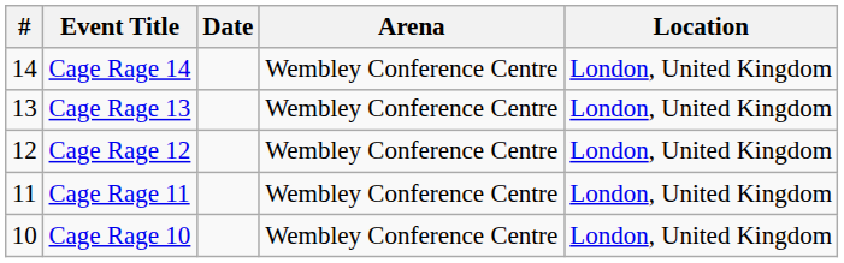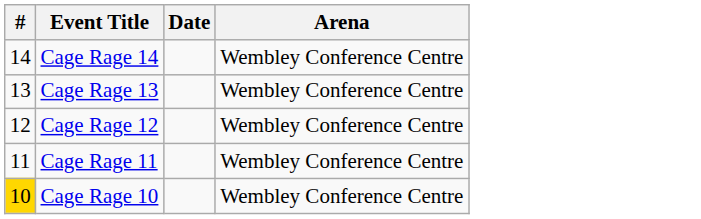- column: Location | London, United Kingdom | London, United Kingdom | London, United Kingdom | London, United Kingdom | London, United Kingdom
Cage Rage 10 | #: no background -> gold background
